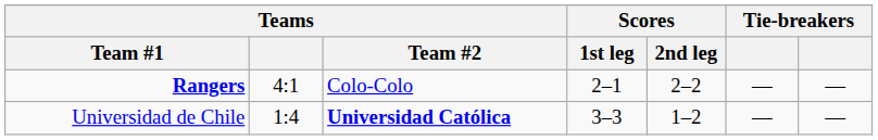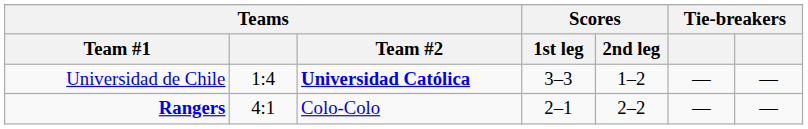rows swapped: Universidad de Chile <-> Rangers
